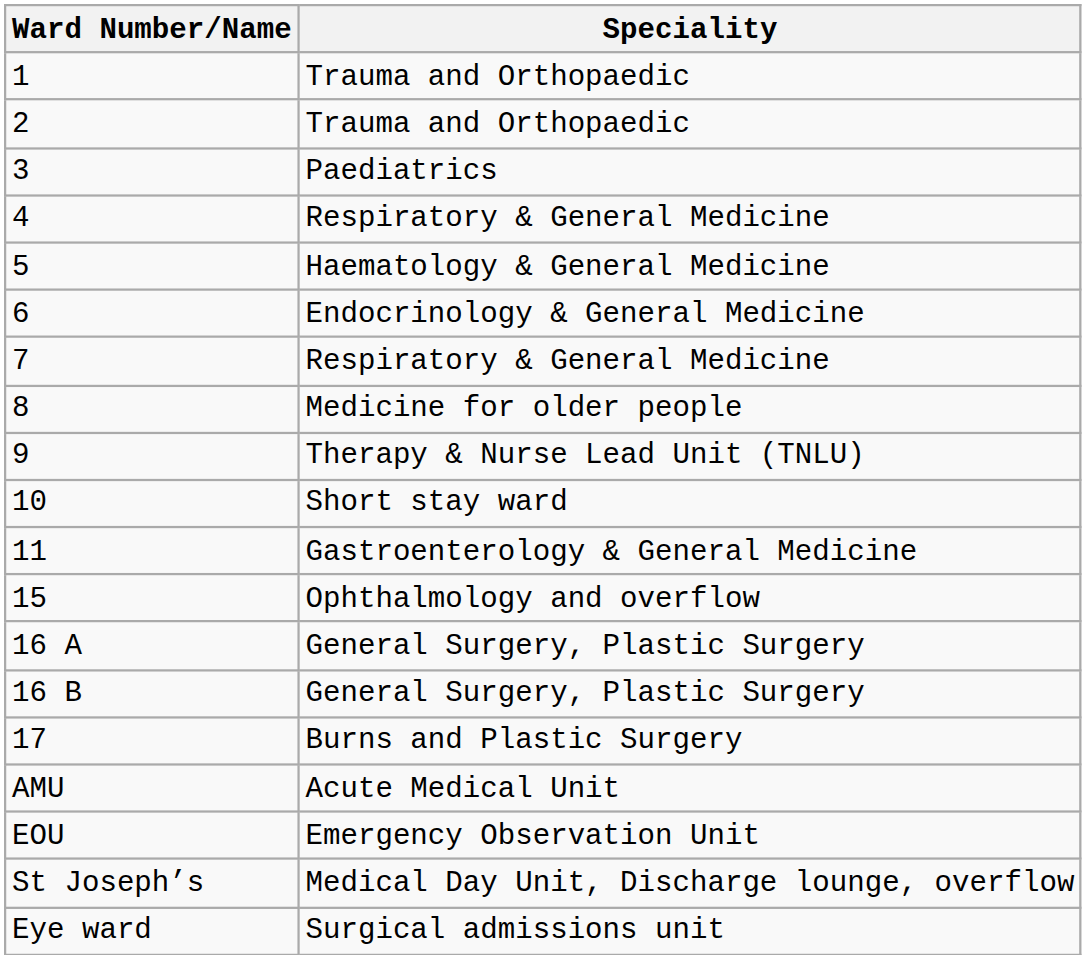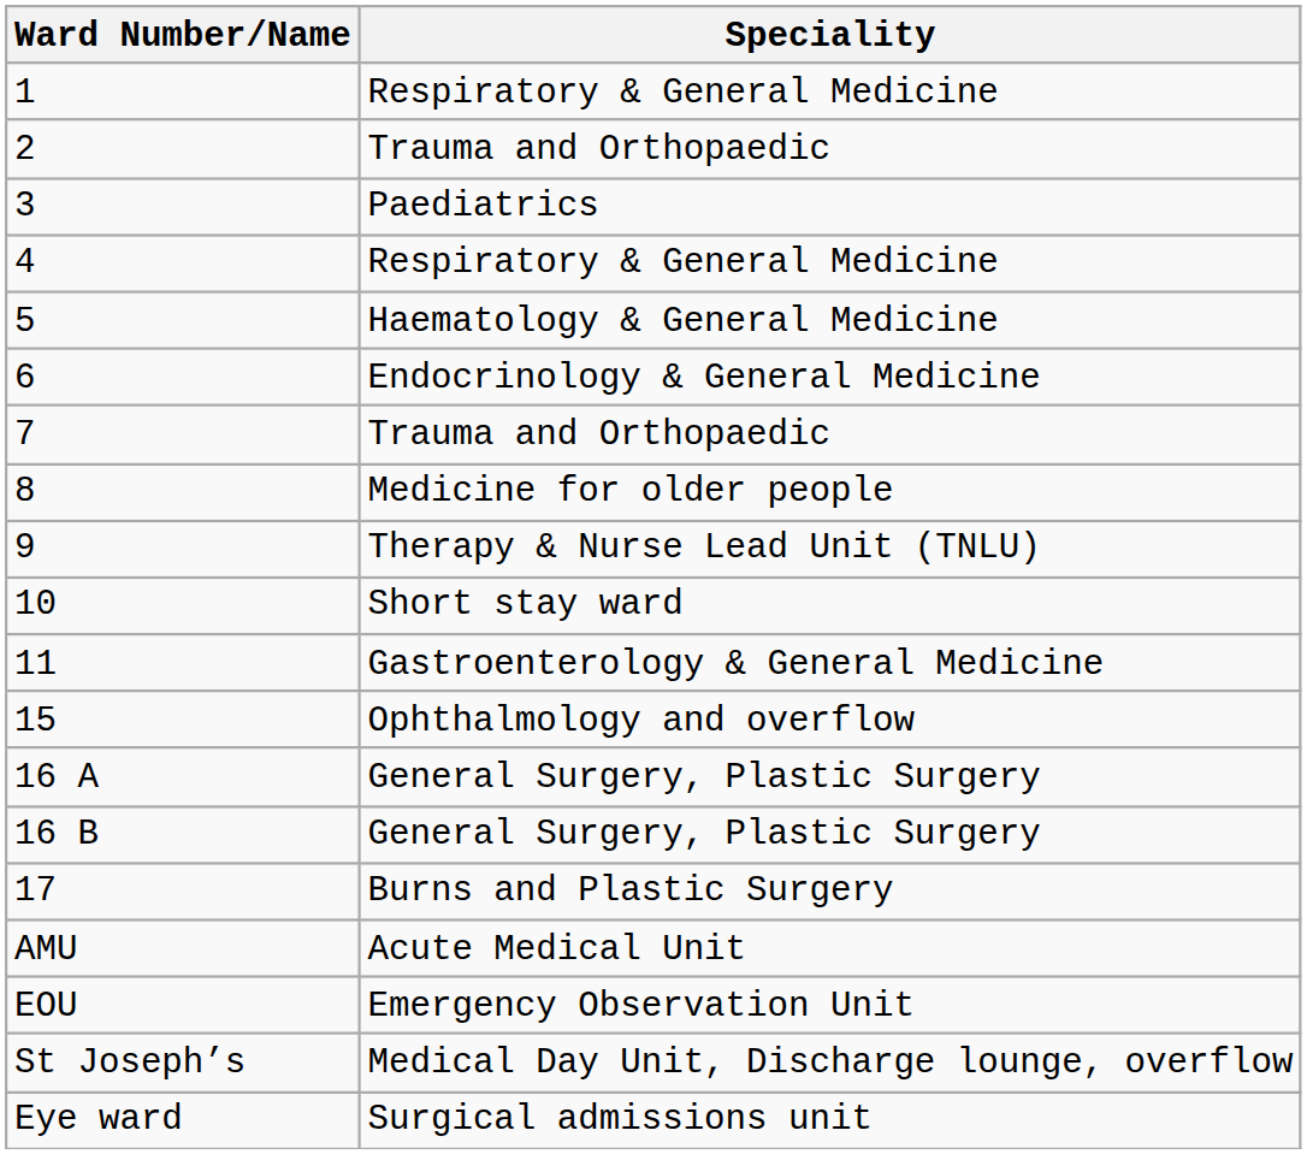1 | Speciality: Trauma and Orthopaedic -> Respiratory & General Medicine
7 | Speciality: Respiratory & General Medicine -> Trauma and Orthopaedic
